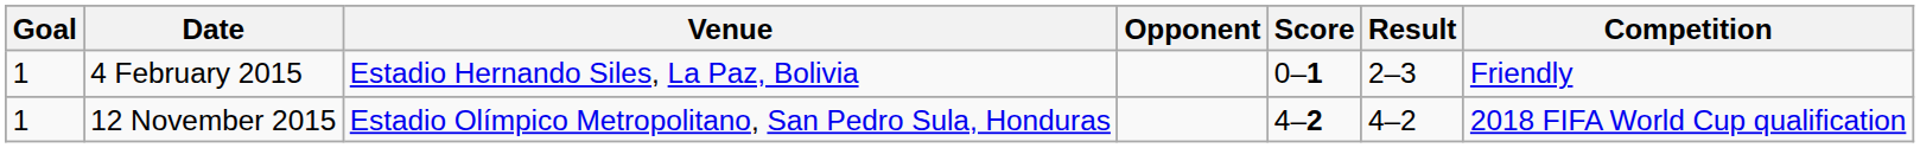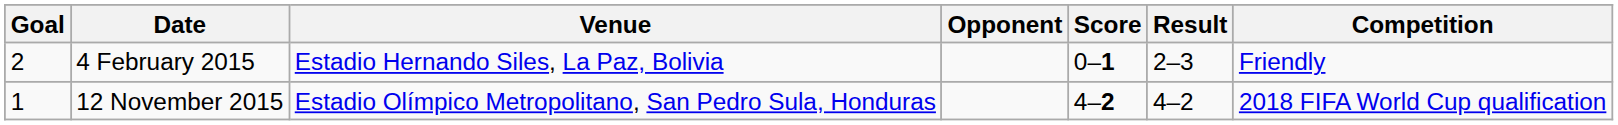4 February 2015 | Goal: 1 -> 2
